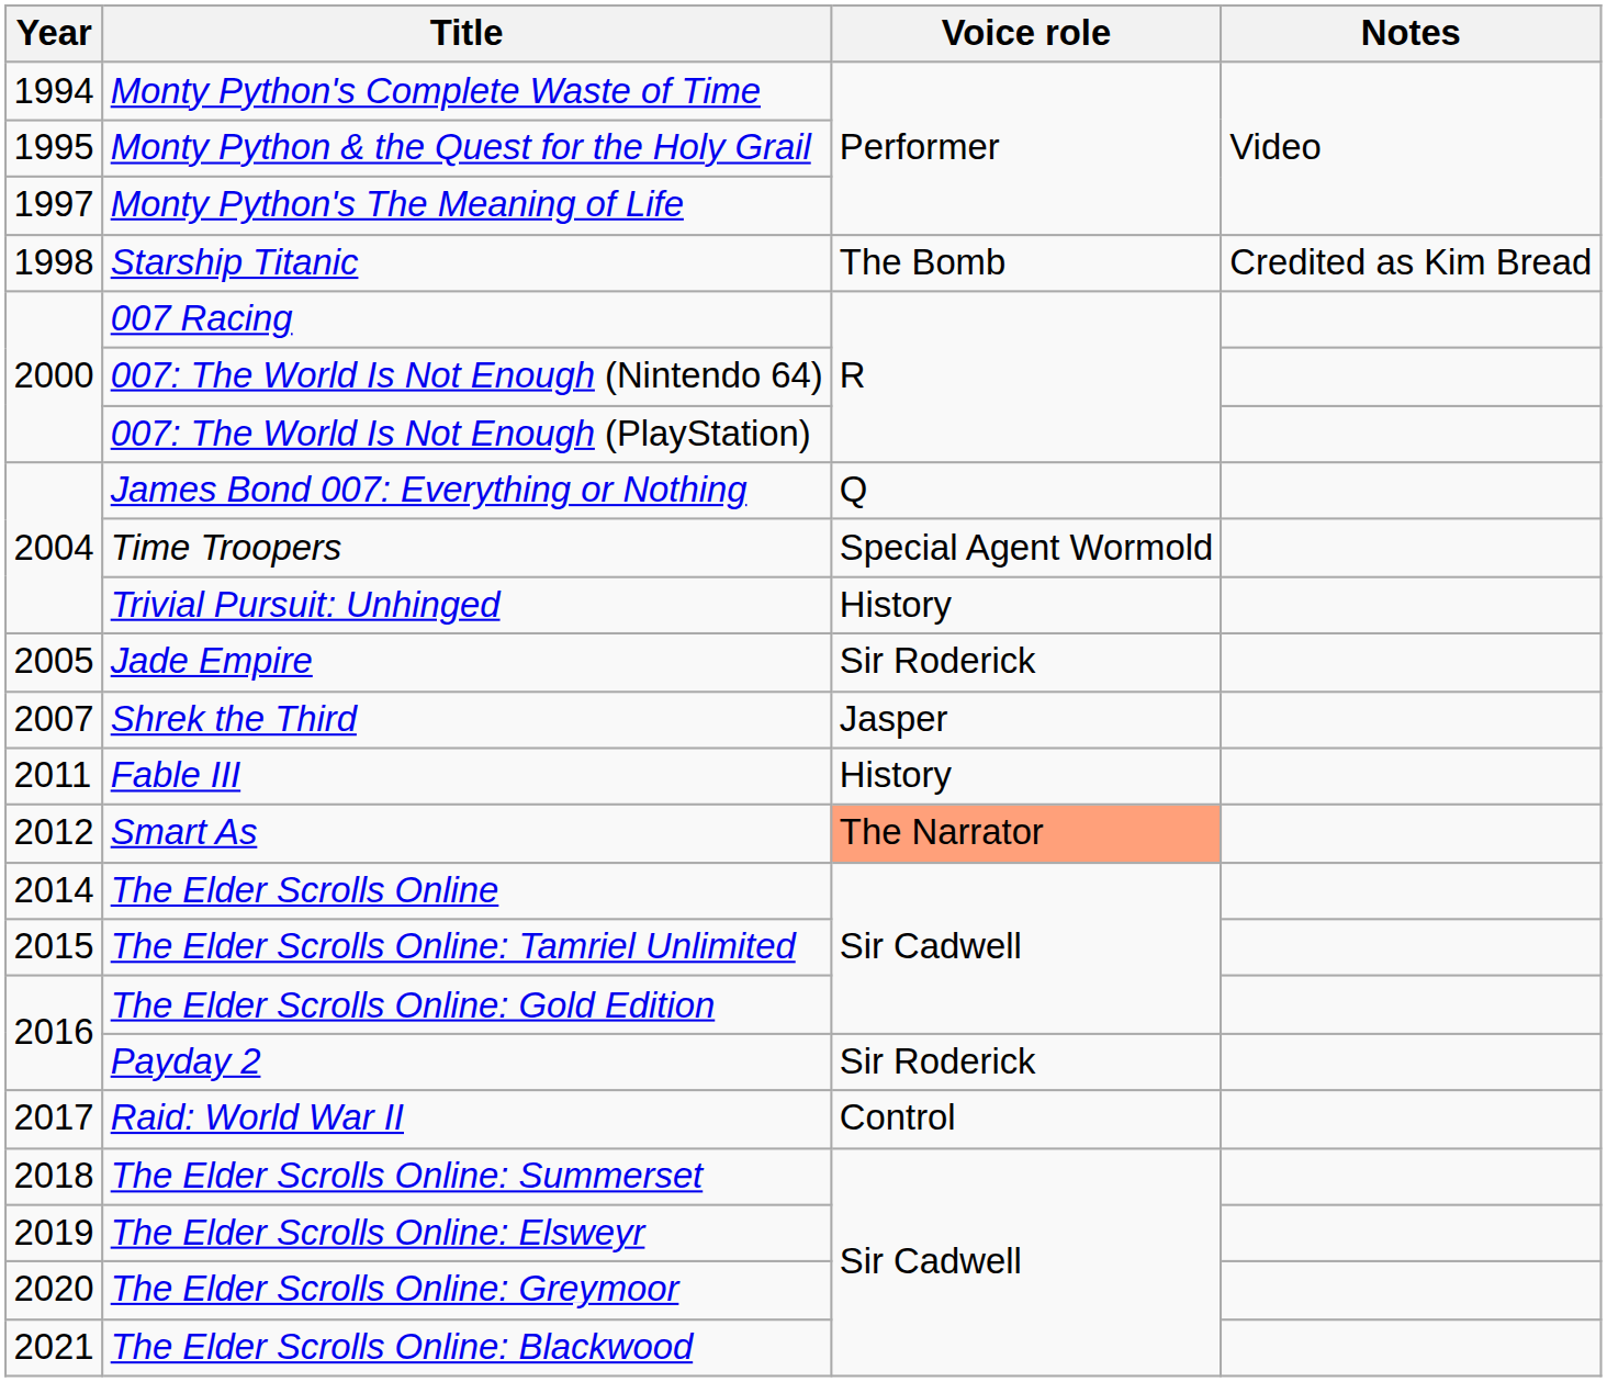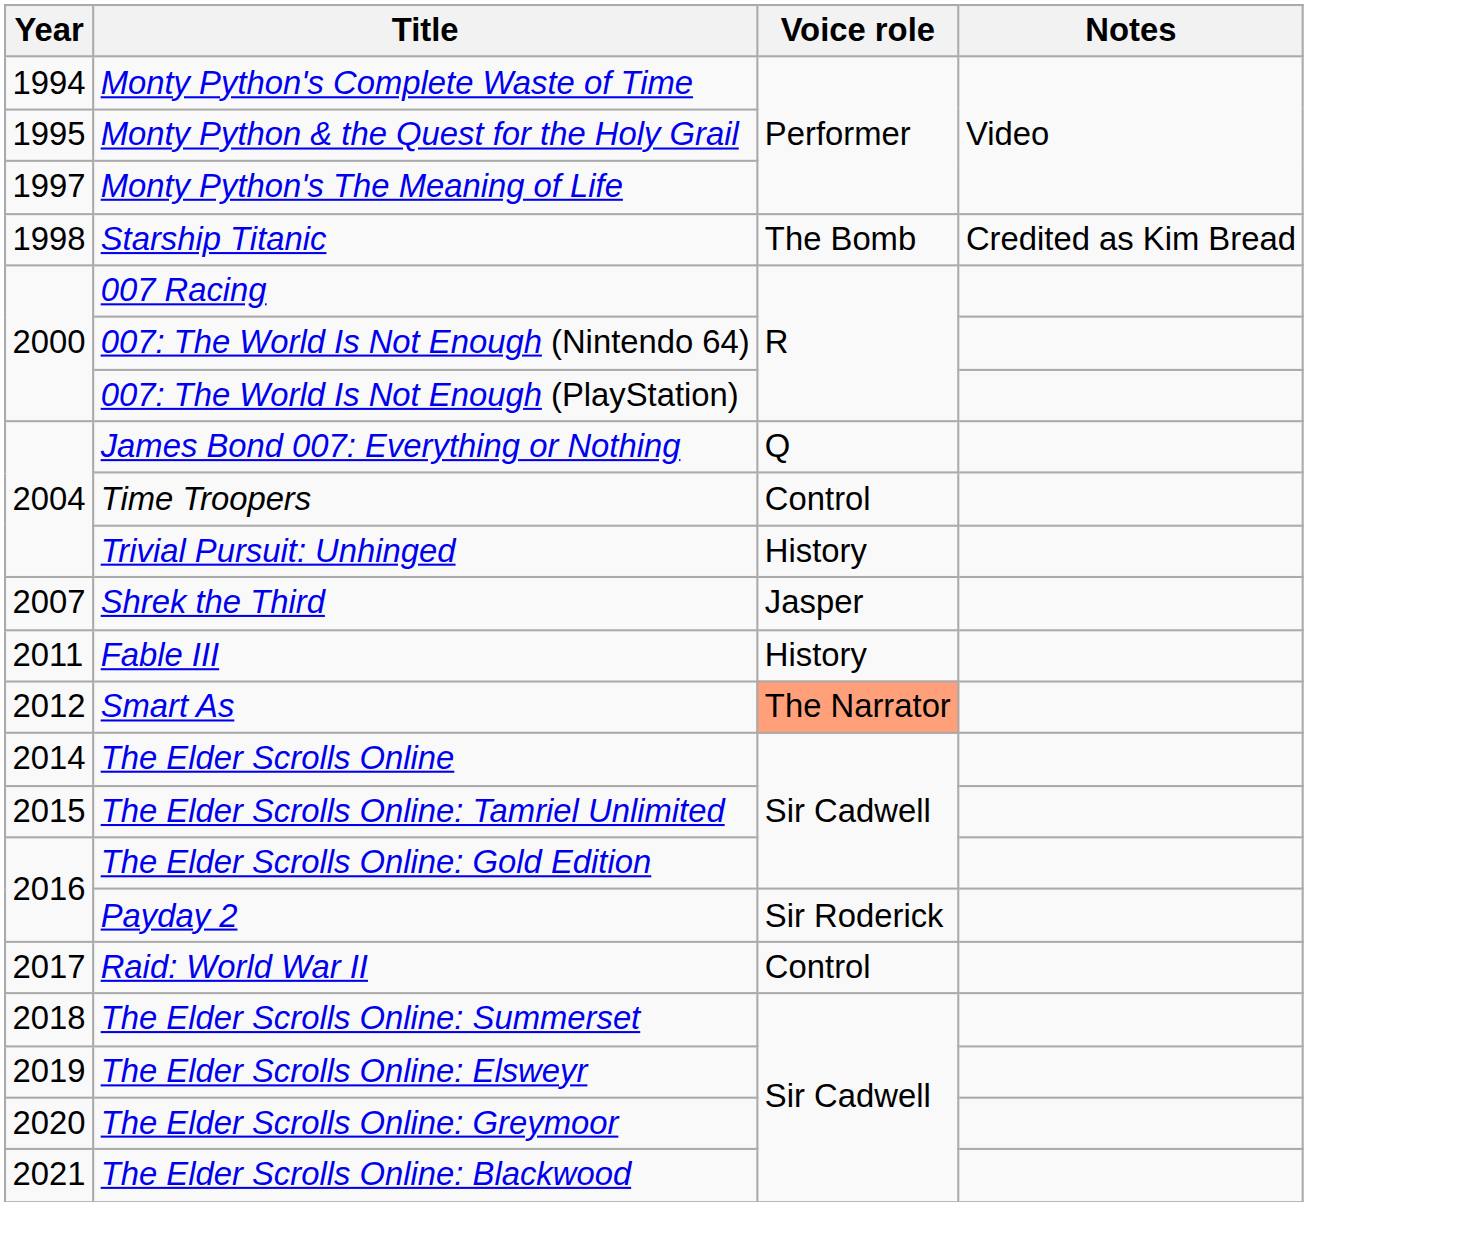Time Troopers | Voice role: Special Agent Wormold -> Control
- row: 2005 | Jade Empire | Sir Roderick
